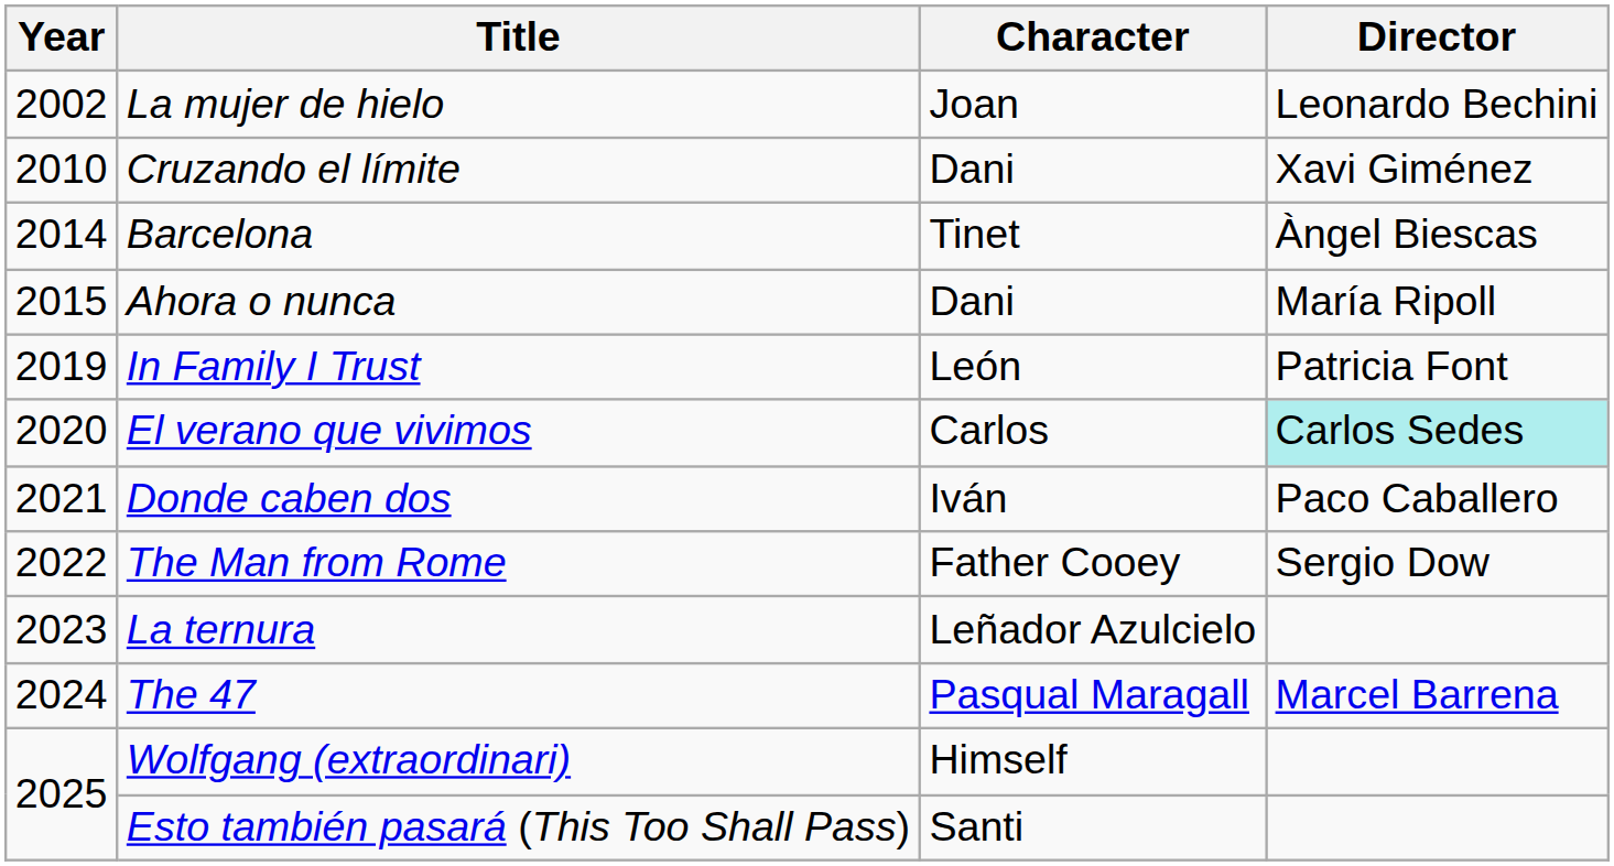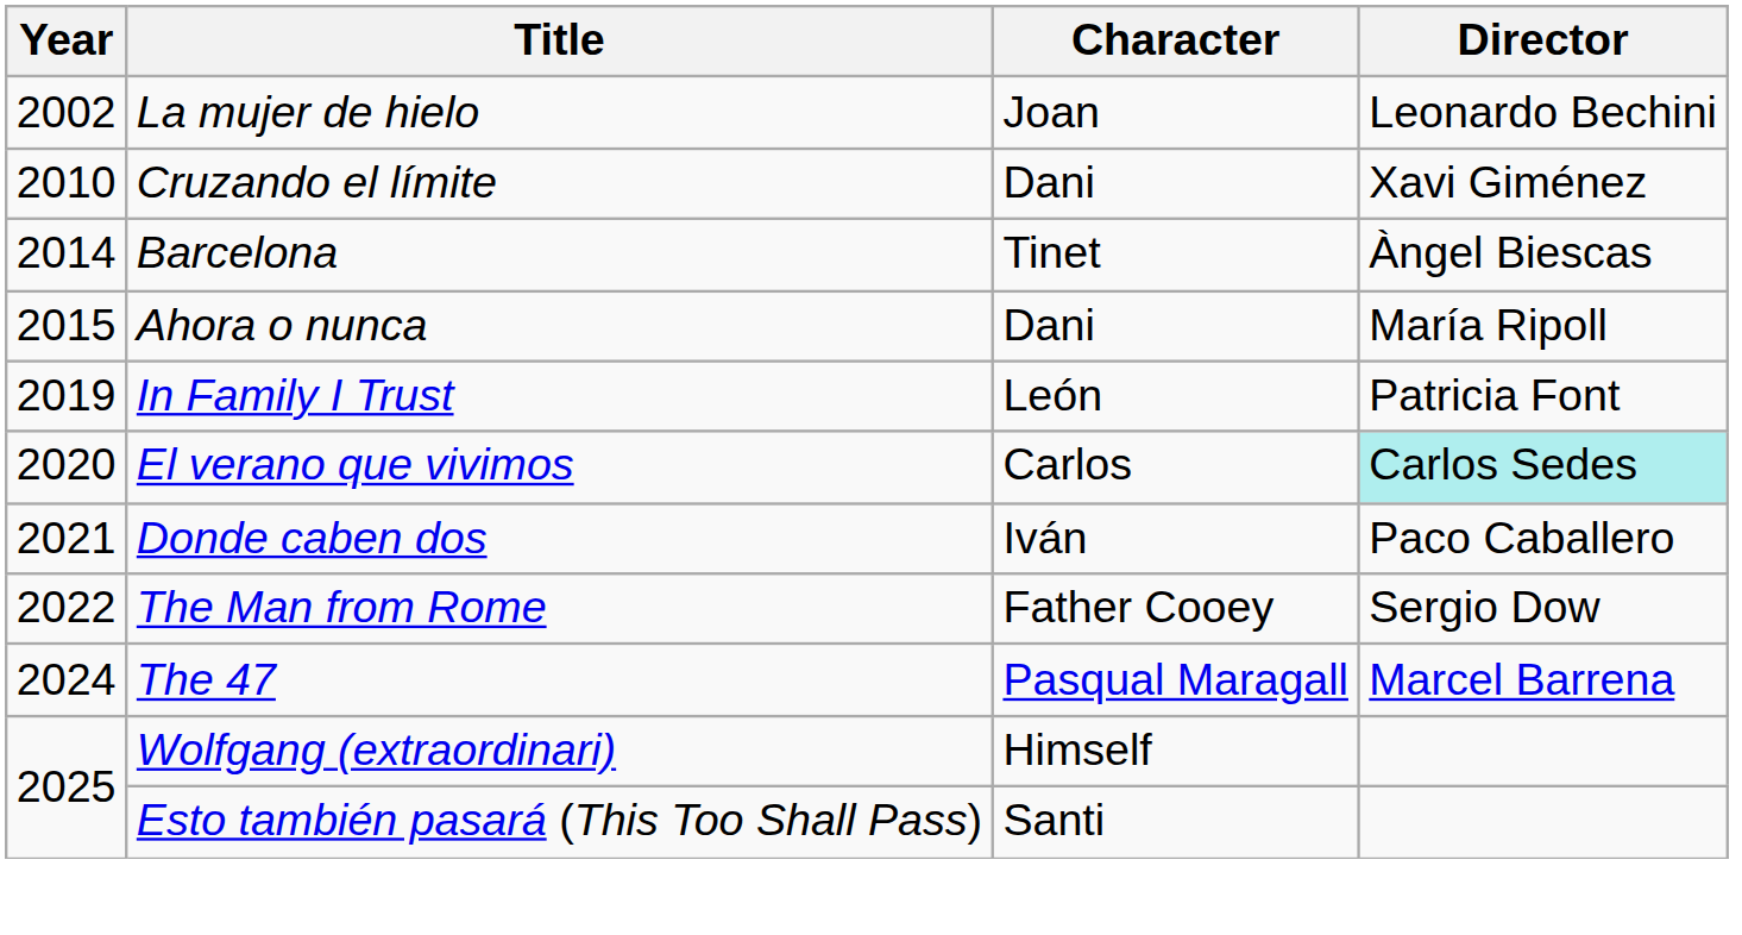- row: 2023 | La ternura | Leñador Azulcielo
